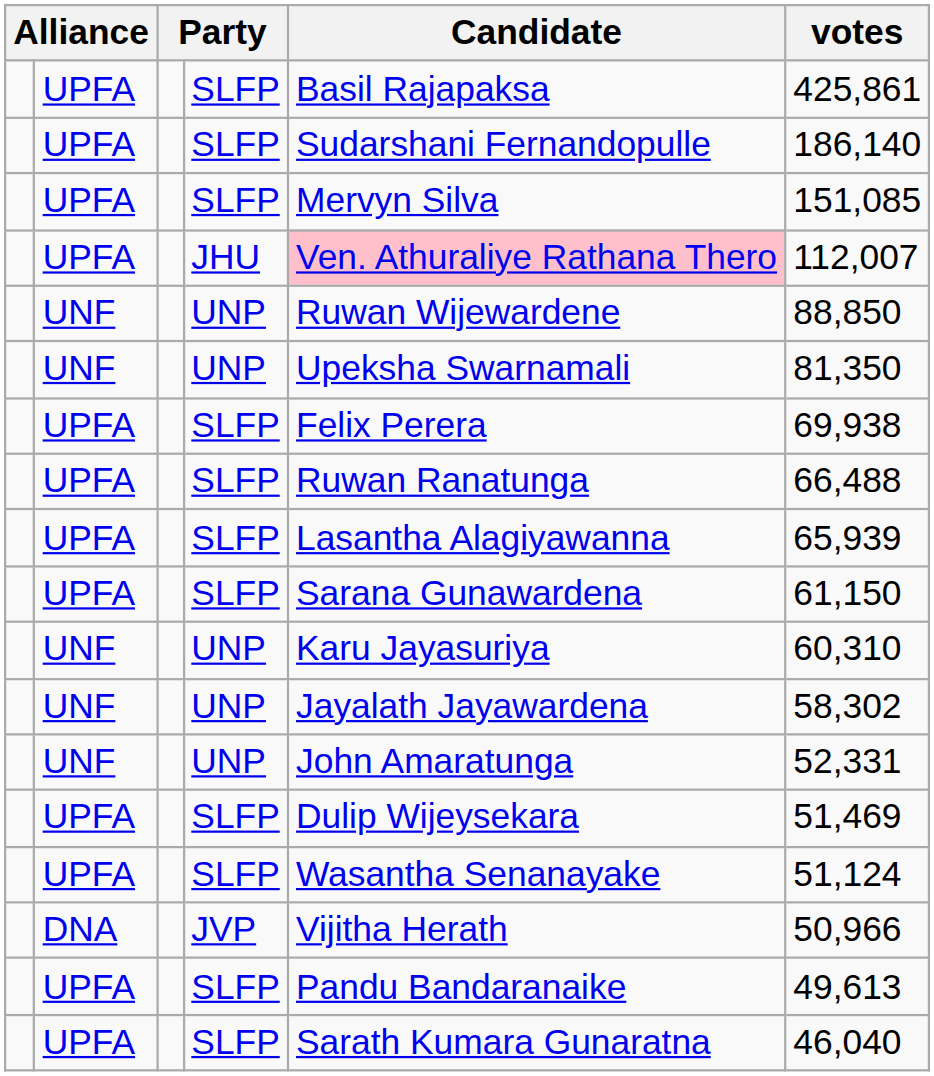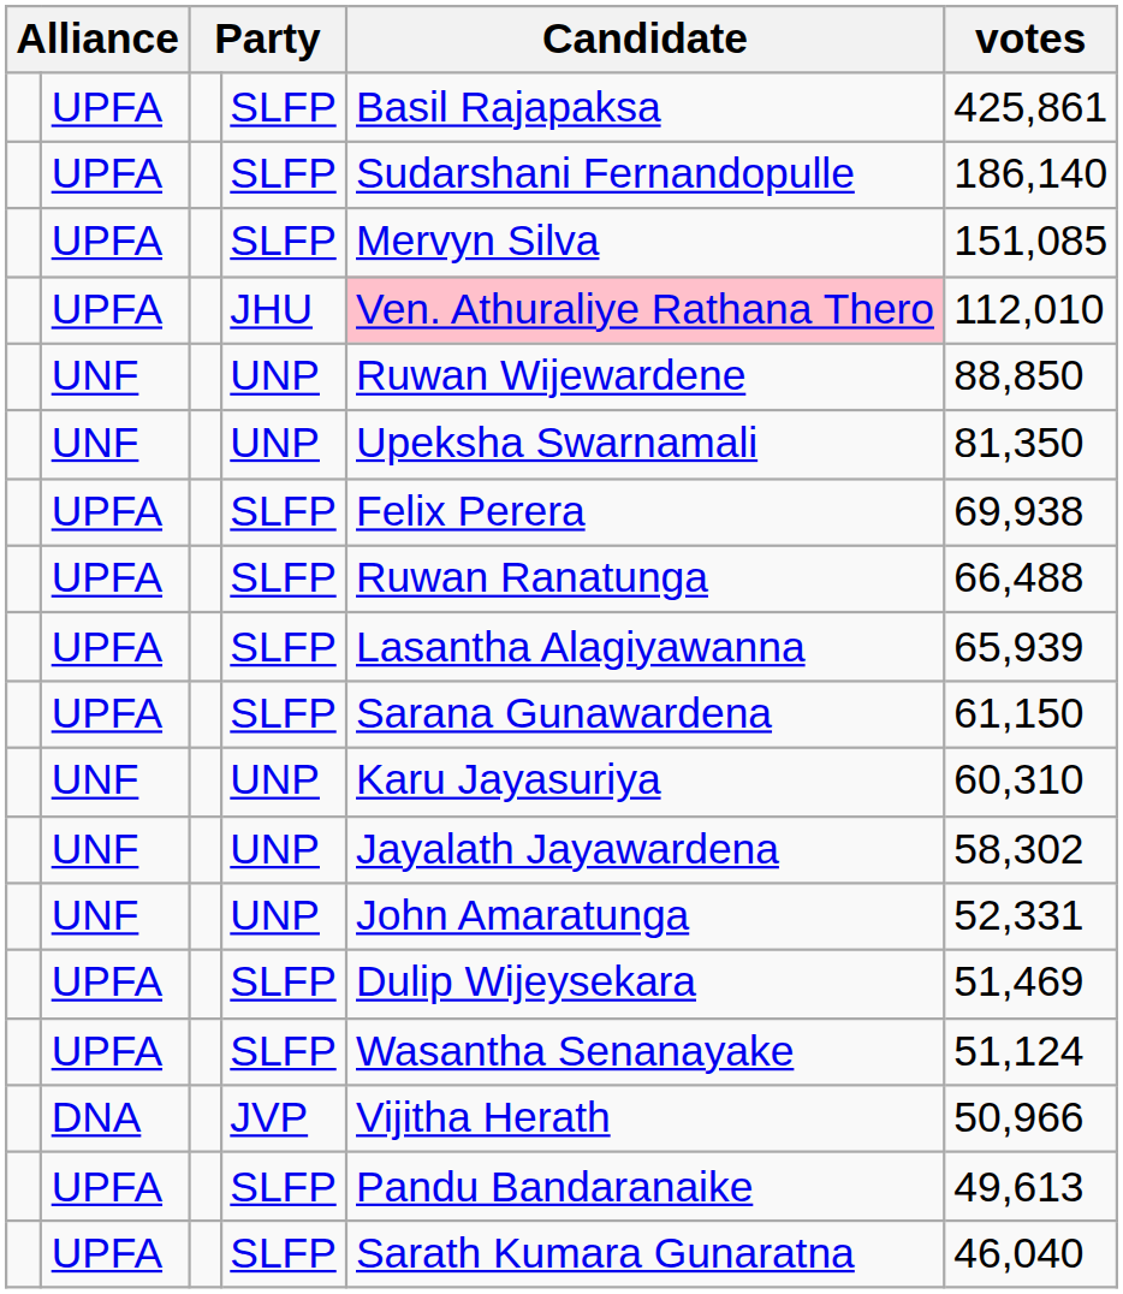JHU | votes: 112,007 -> 112,010
